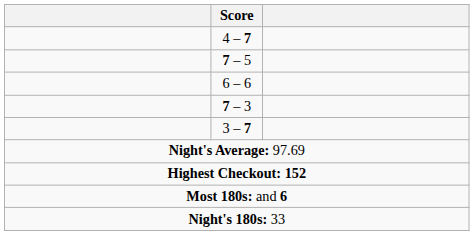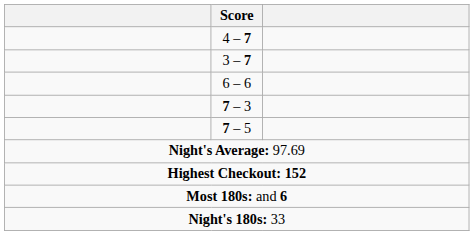rows swapped: 7 – 5 <-> 3 – 7
